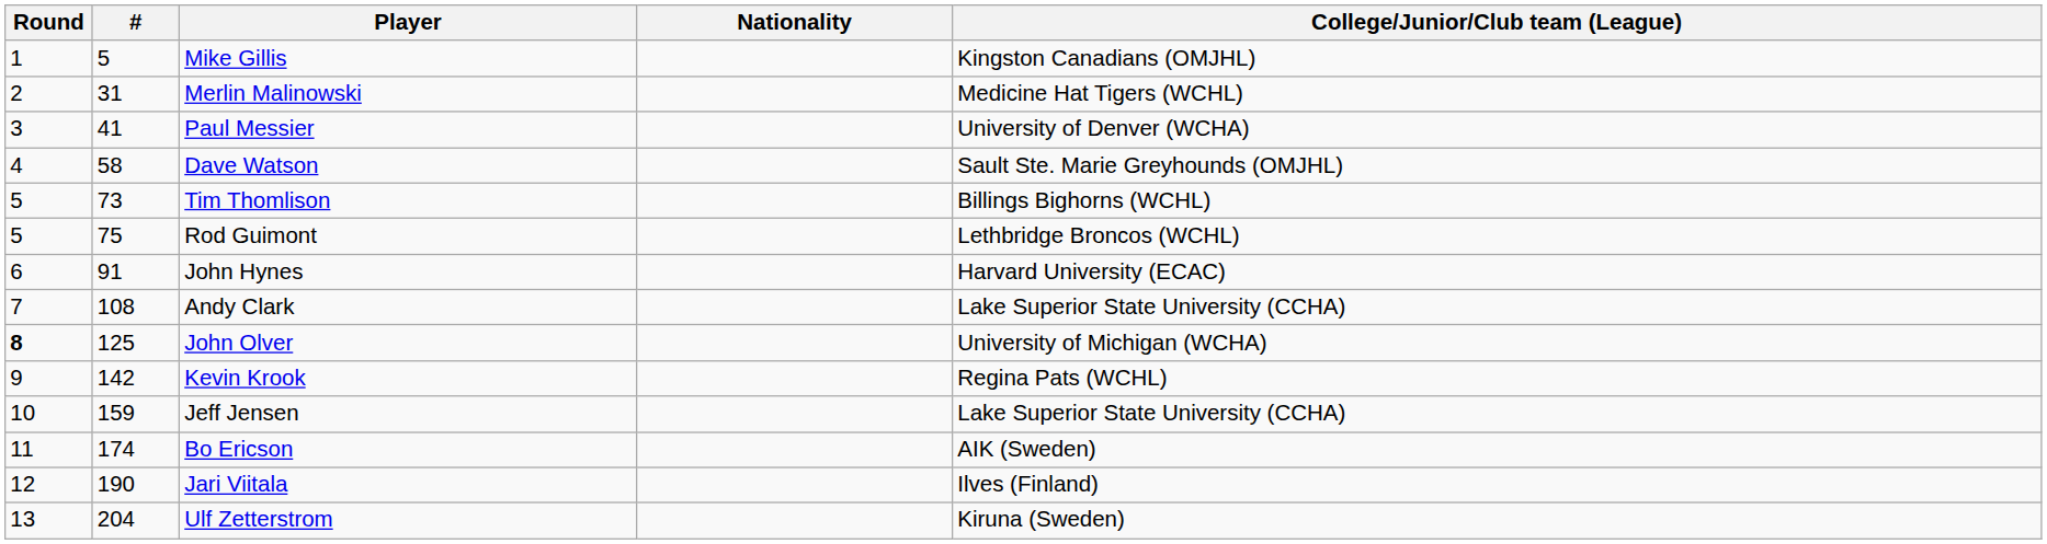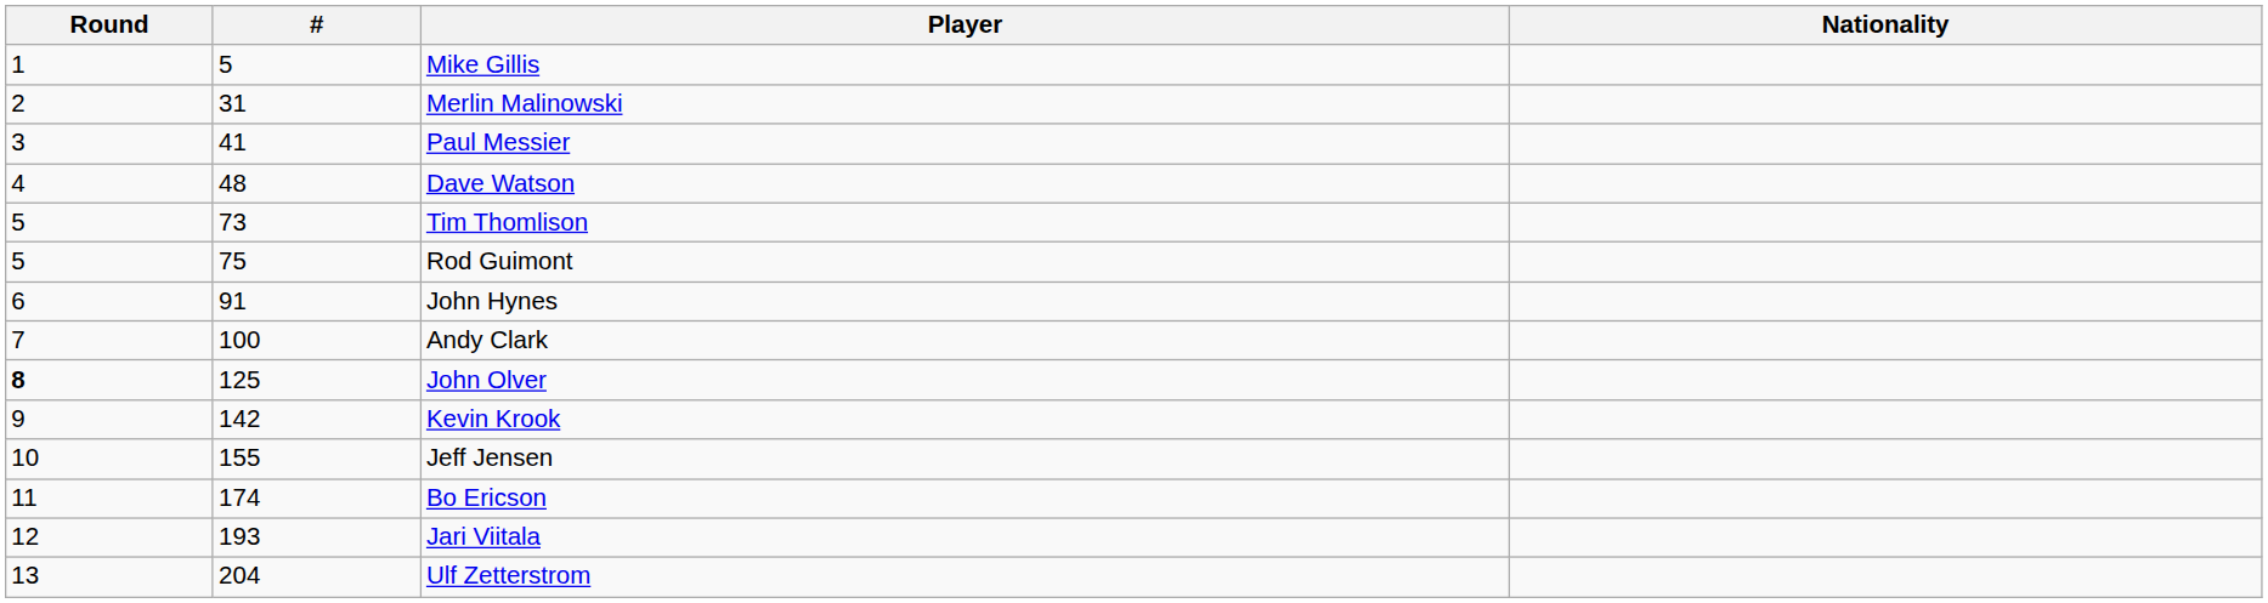- column: College/Junior/Club team (League) | Kingston Canadians (OMJHL) | Medicine Hat Tigers (WCHL) | University of Denver (WCHA) | Sault Ste. Marie Greyhounds (OMJHL) | Billings Bighorns (WCHL) | Lethbridge Broncos (WCHL) | Harvard University (ECAC) | Lake Superior State University (CCHA) | University of Michigan (WCHA) | Regina Pats (WCHL) | Lake Superior State University (CCHA) | AIK (Sweden) | Ilves (Finland) | Kiruna (Sweden)
Dave Watson | #: 58 -> 48
Andy Clark | #: 108 -> 100
Jeff Jensen | #: 159 -> 155
Jari Viitala | #: 190 -> 193
